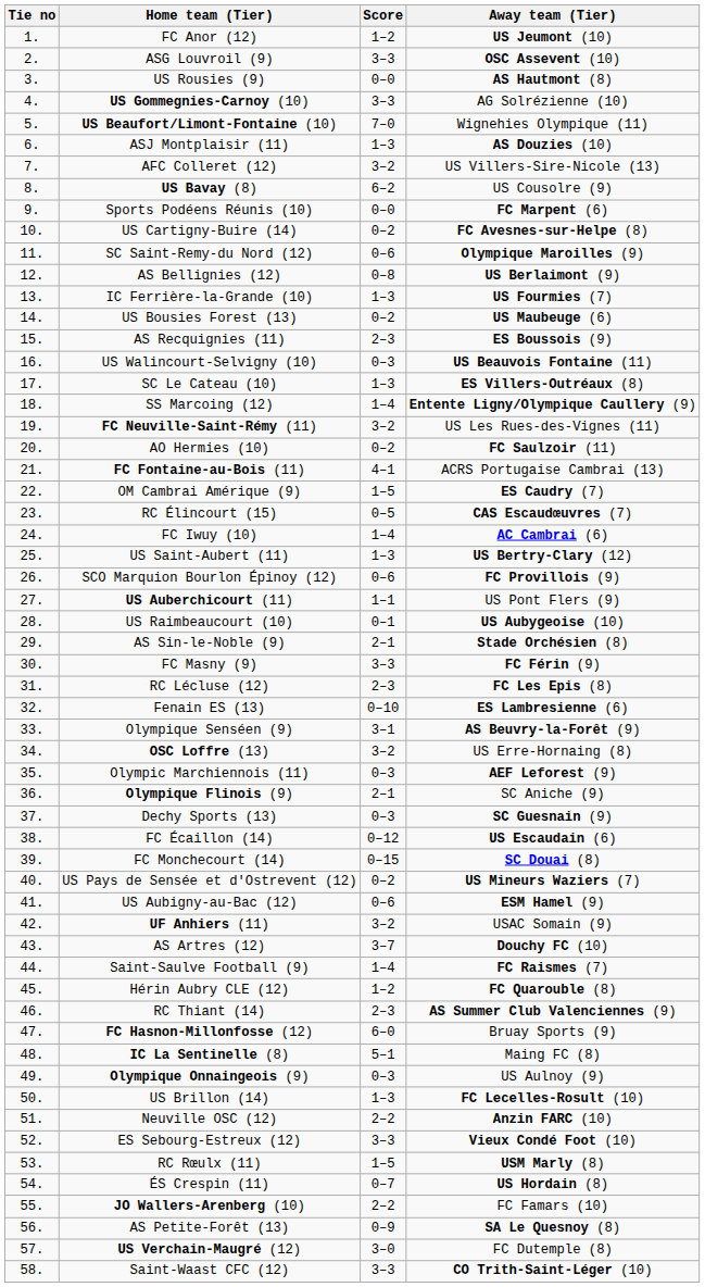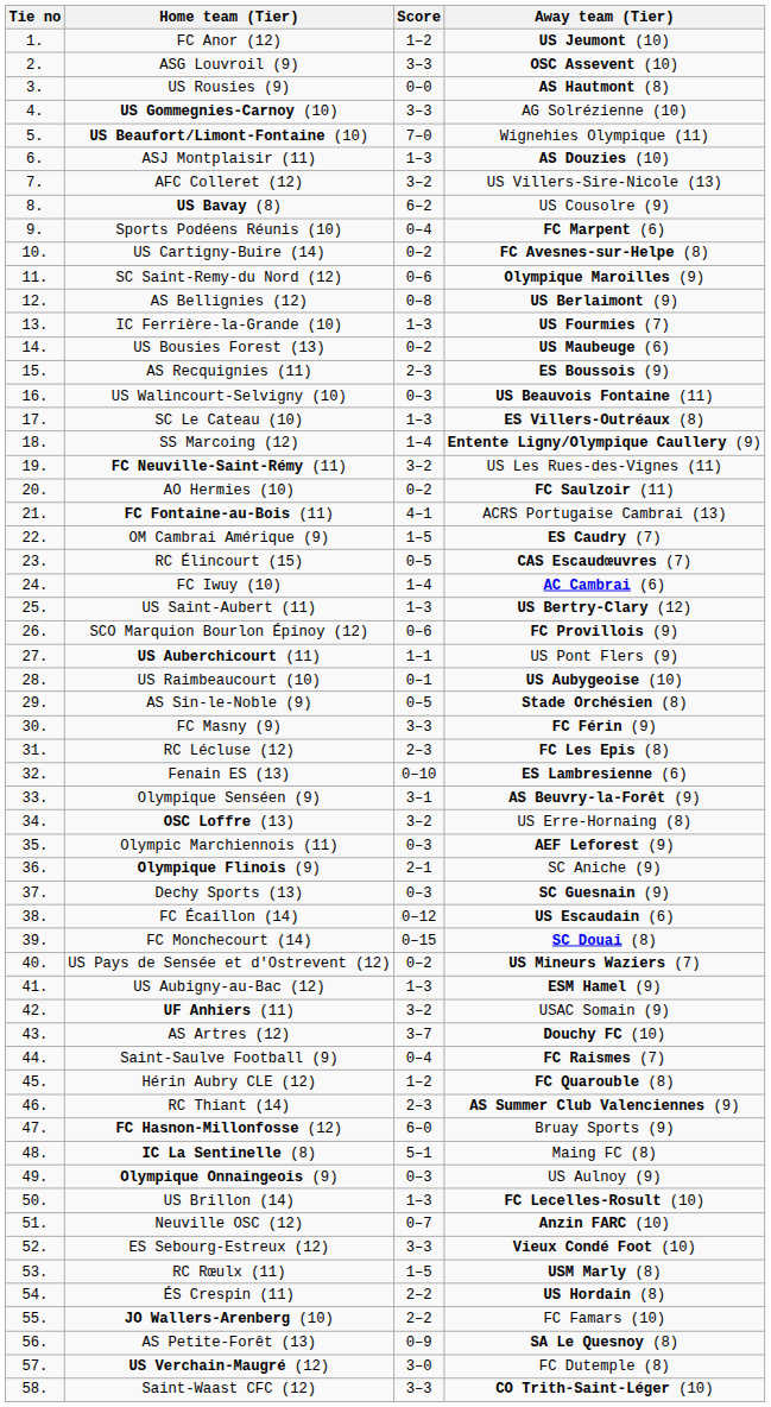Sports Podéens Réunis (10) | Score: 0–0 -> 0–4
AS Sin-le-Noble (9) | Score: 2–1 -> 0–5
US Aubigny-au-Bac (12) | Score: 0–6 -> 1–3
Saint-Saulve Football (9) | Score: 1–4 -> 0–4
Neuville OSC (12) | Score: 2–2 -> 0–7
ÉS Crespin (11) | Score: 0–7 -> 2–2
